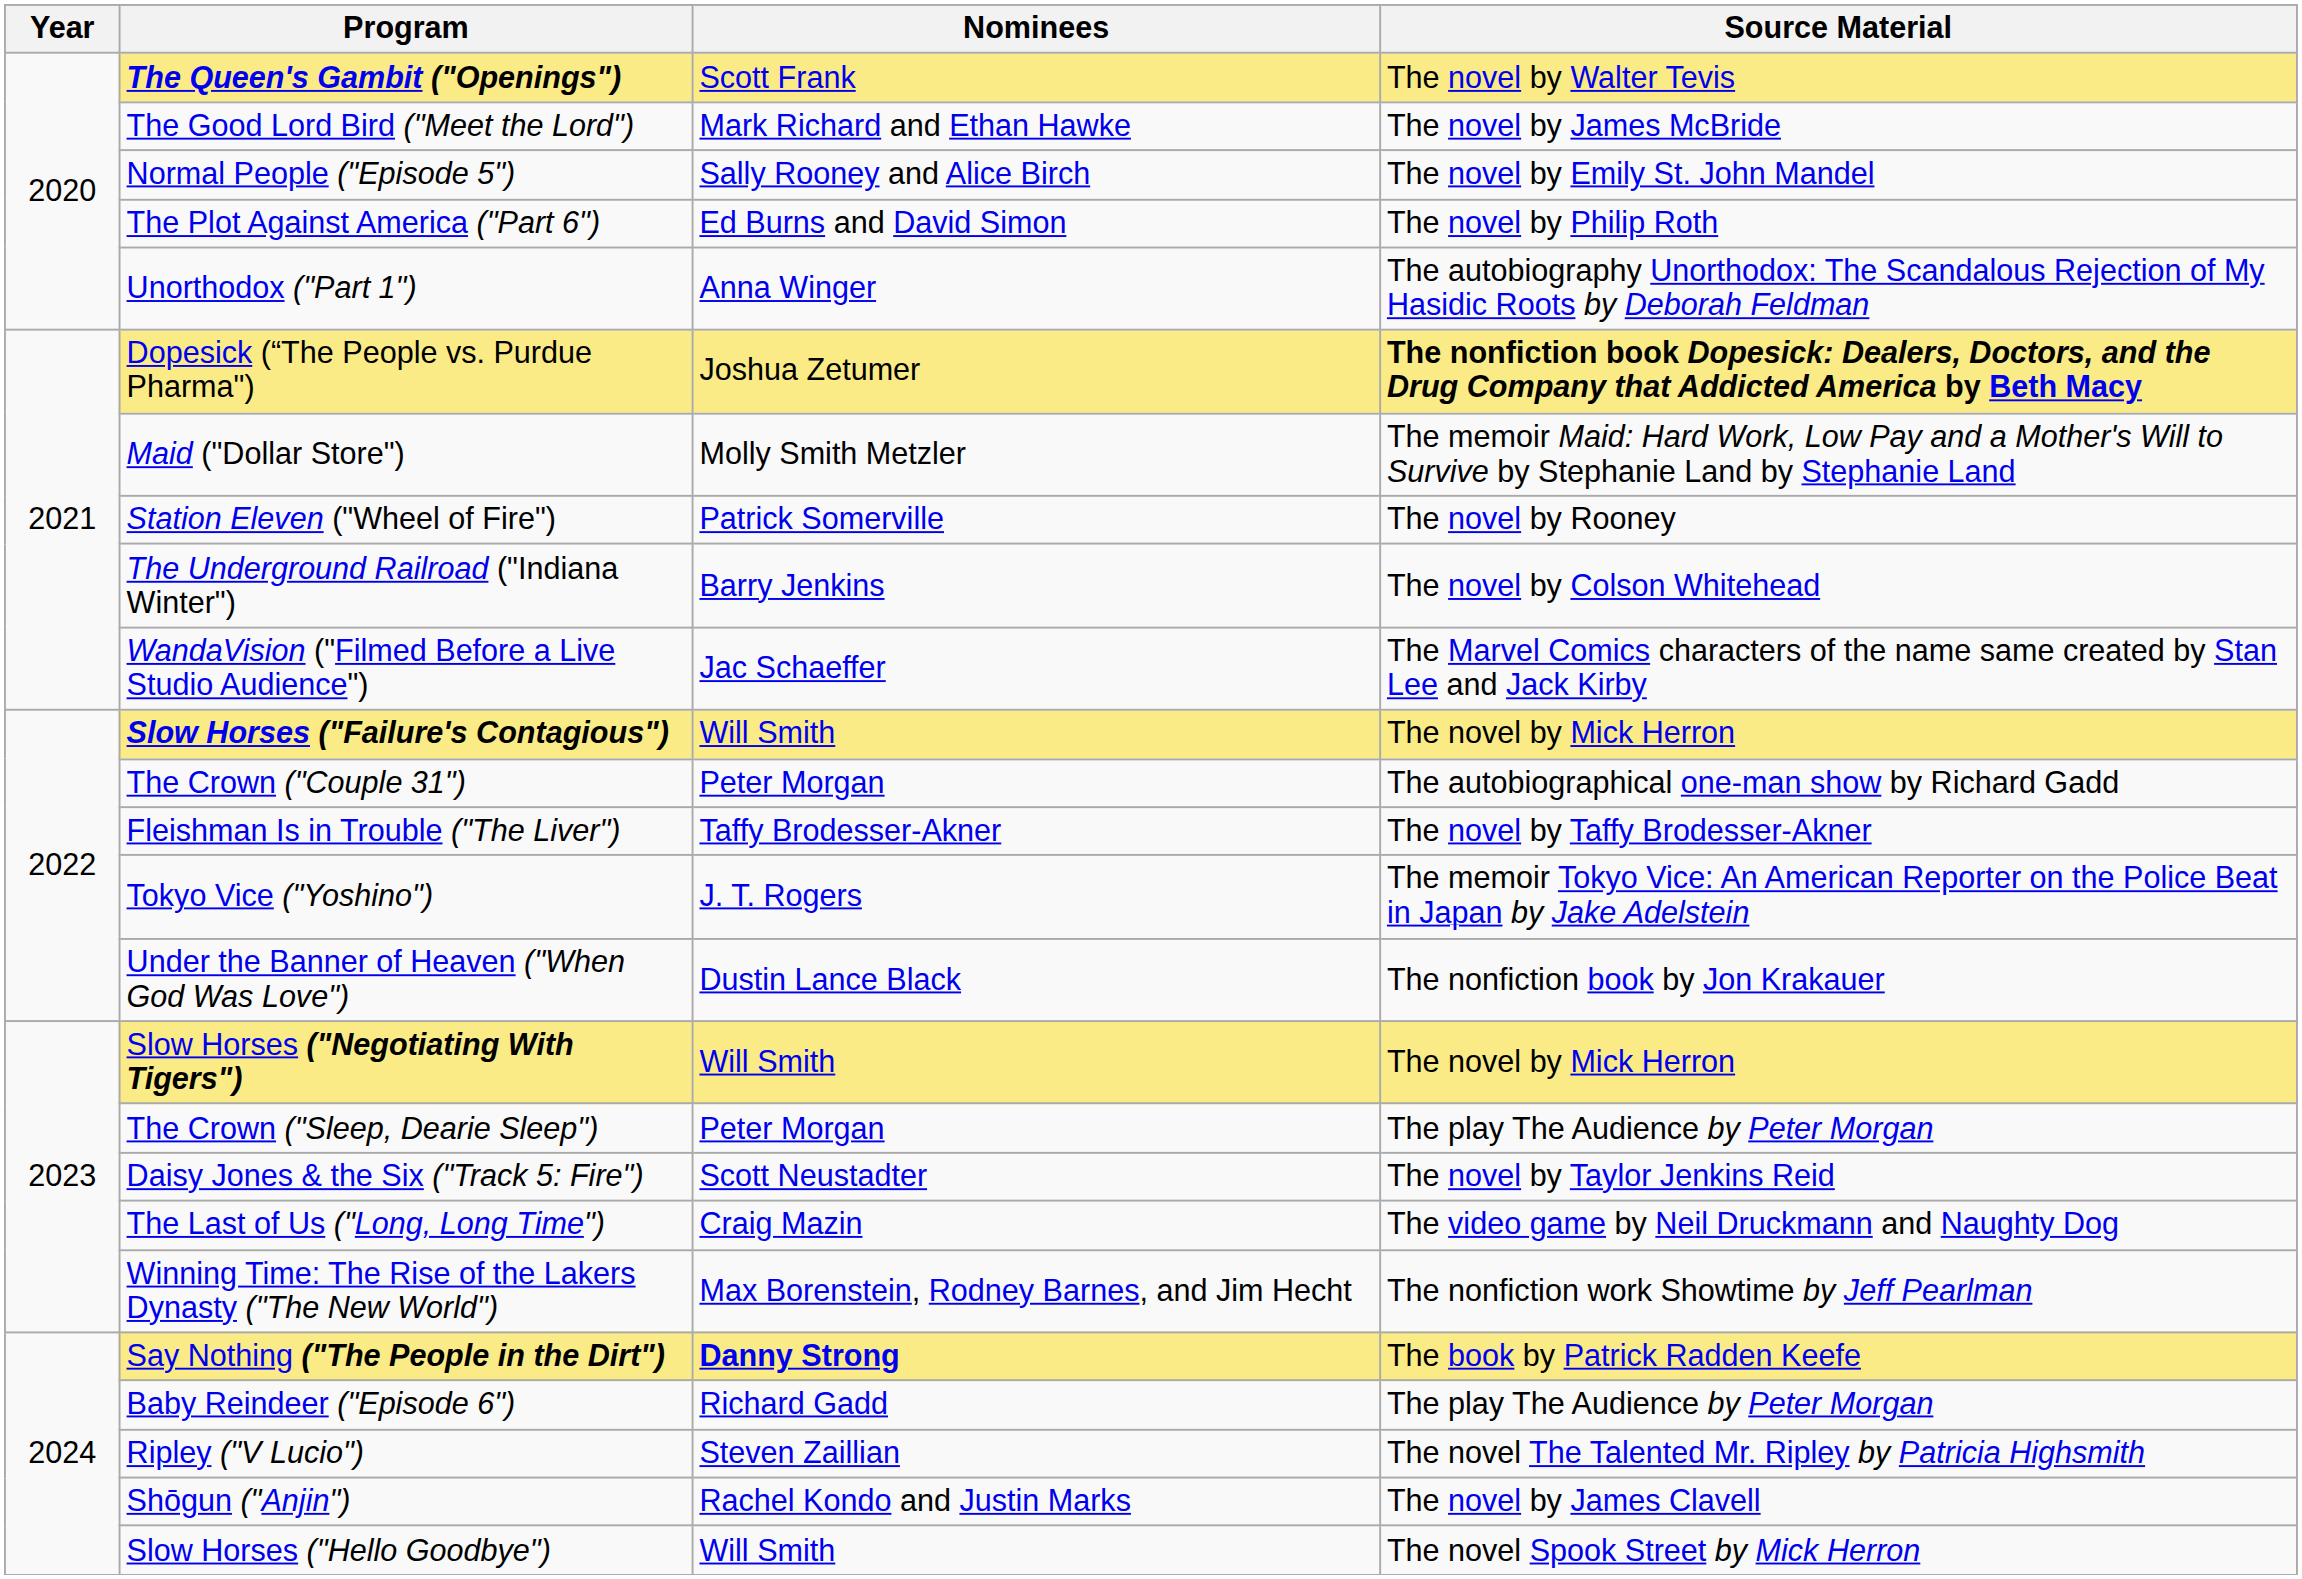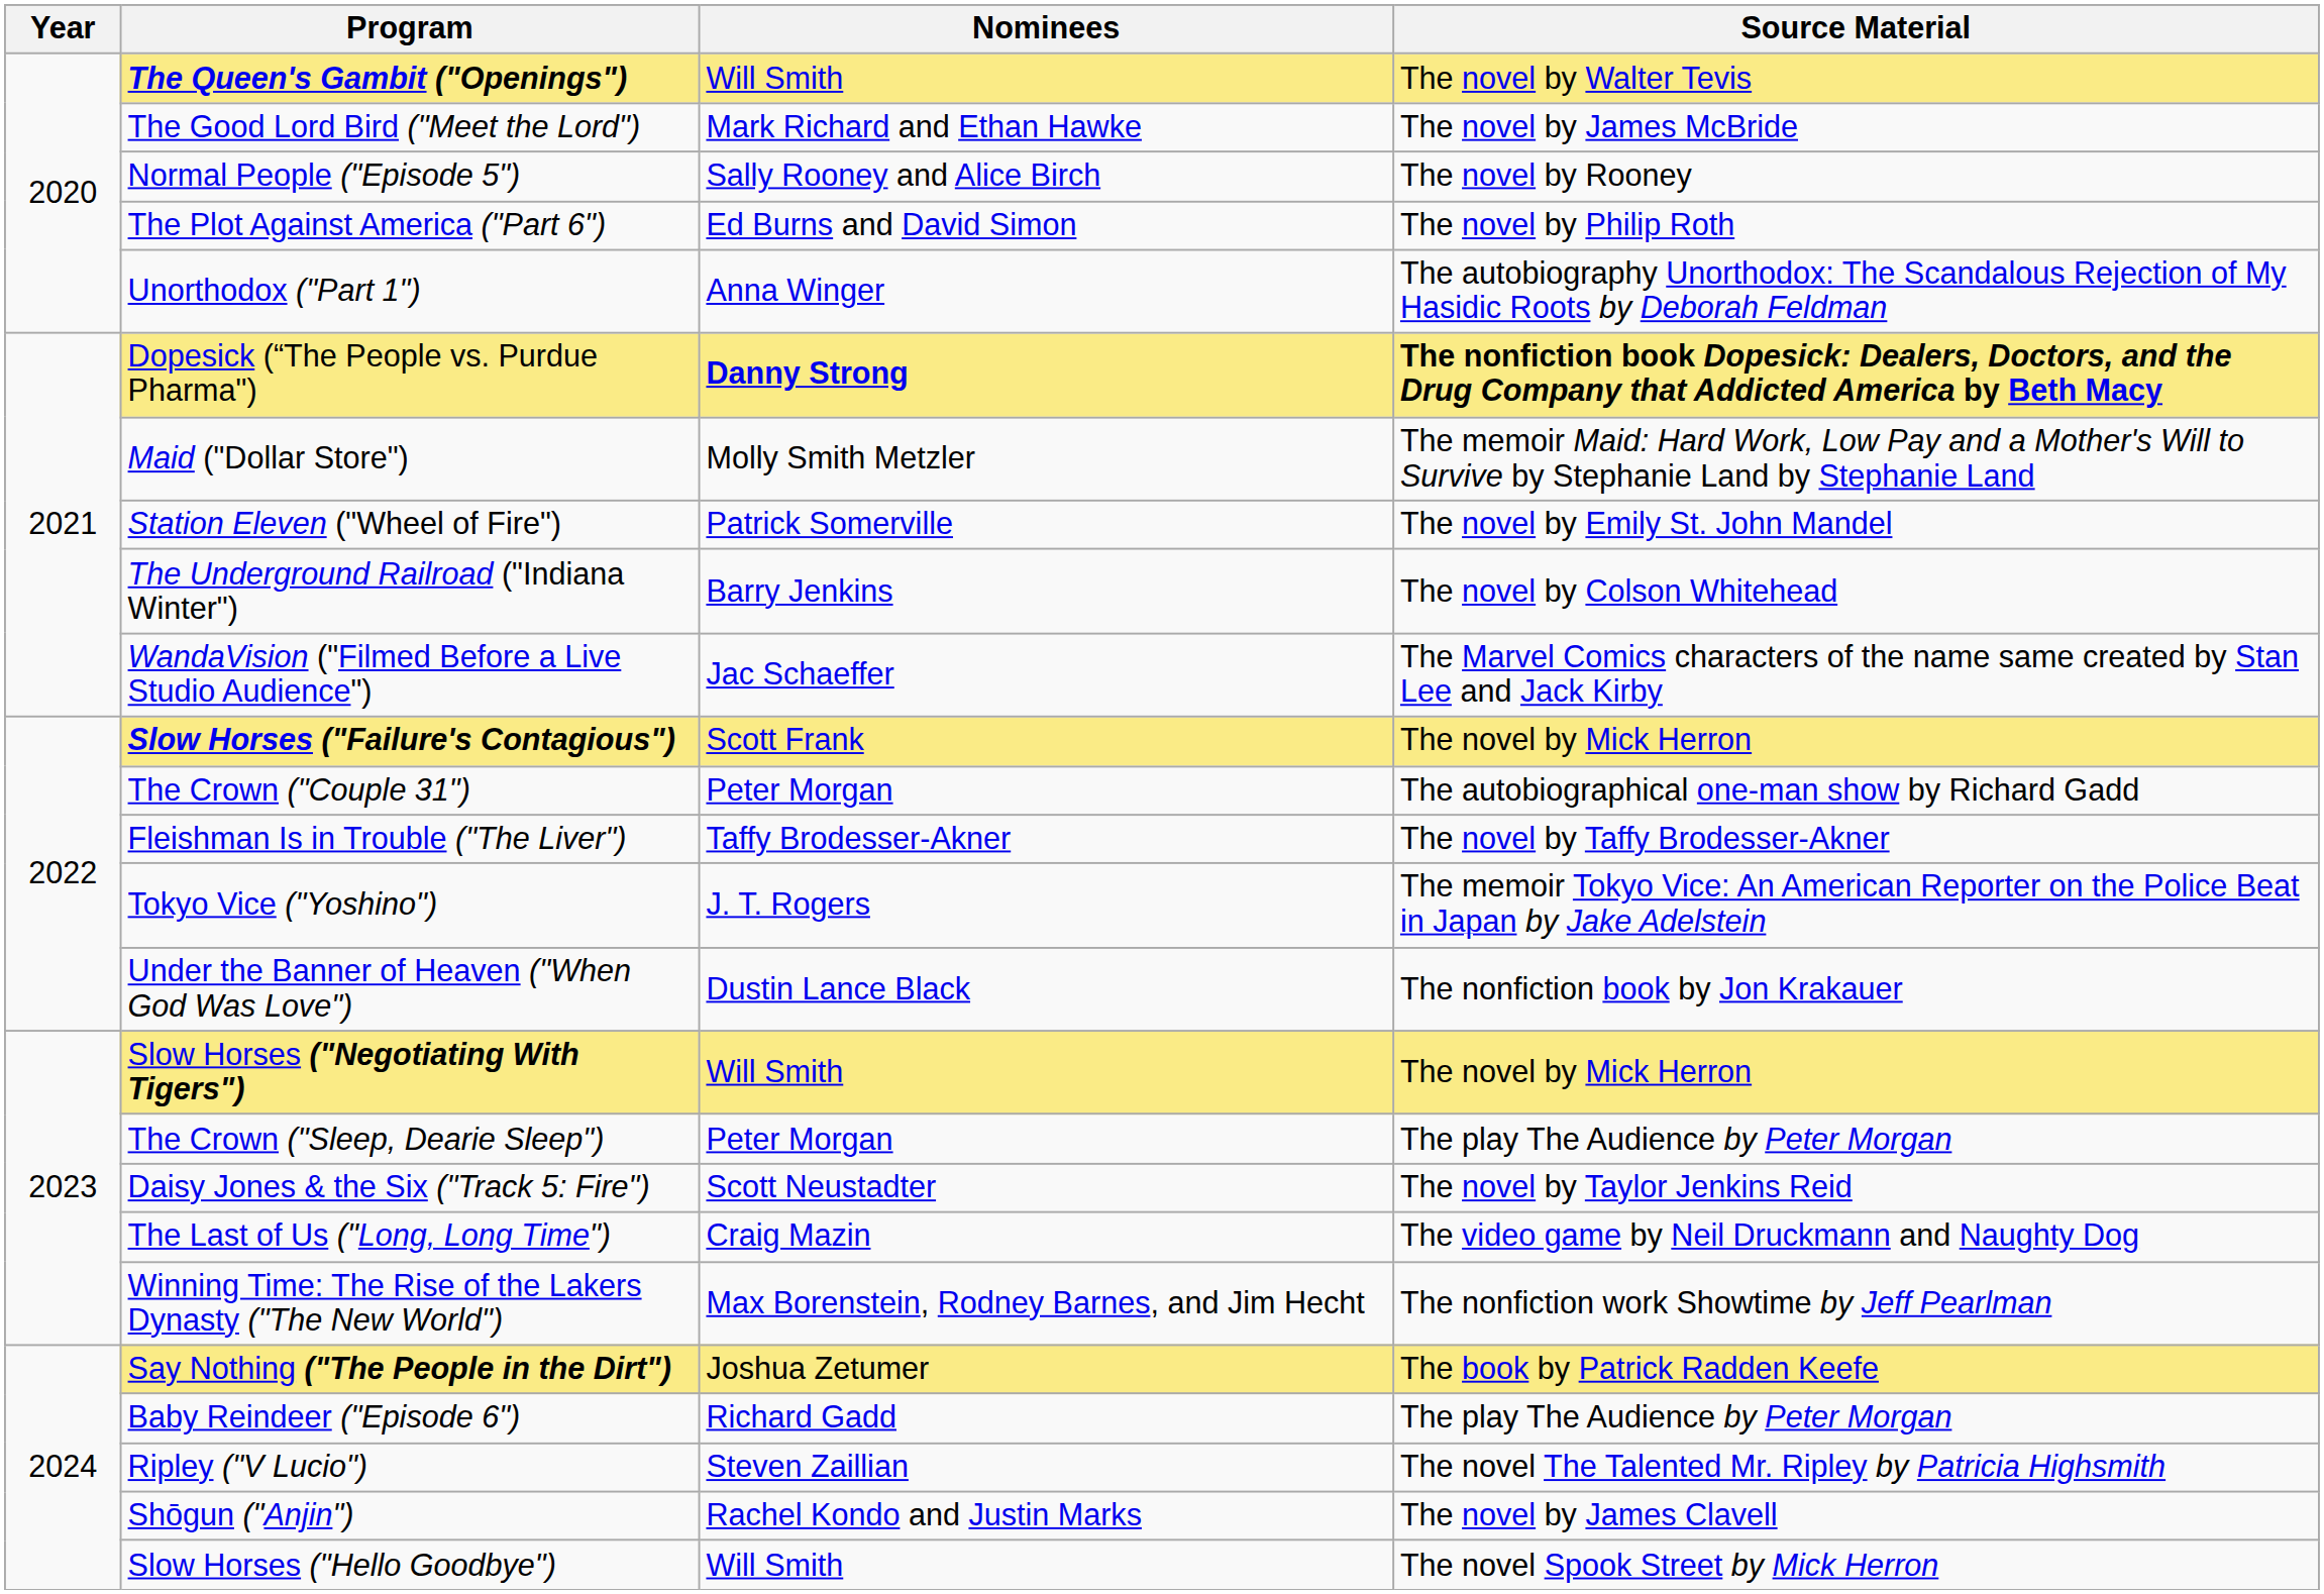The Queen's Gambit ("Openings") | Nominees: Scott Frank -> Will Smith
Normal People ("Episode 5") | Source Material: The novel by Emily St. John Mandel -> The novel by Rooney
Dopesick (“The People vs. Purdue Pharma") | Nominees: Joshua Zetumer -> Danny Strong
Station Eleven ("Wheel of Fire") | Source Material: The novel by Rooney -> The novel by Emily St. John Mandel
Slow Horses ("Failure's Contagious") | Nominees: Will Smith -> Scott Frank
Say Nothing ("The People in the Dirt") | Nominees: Danny Strong -> Joshua Zetumer
